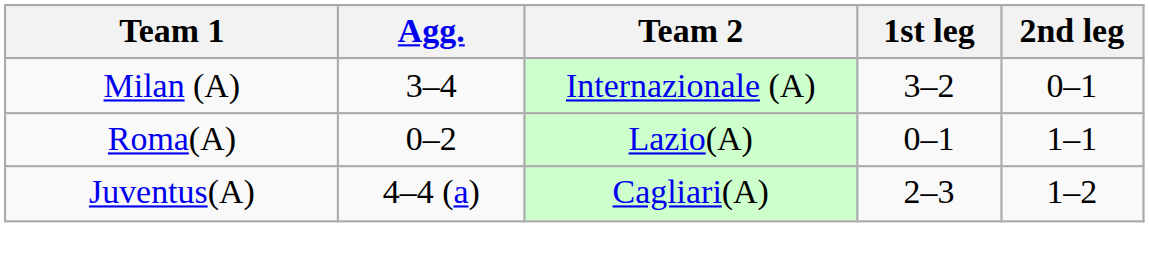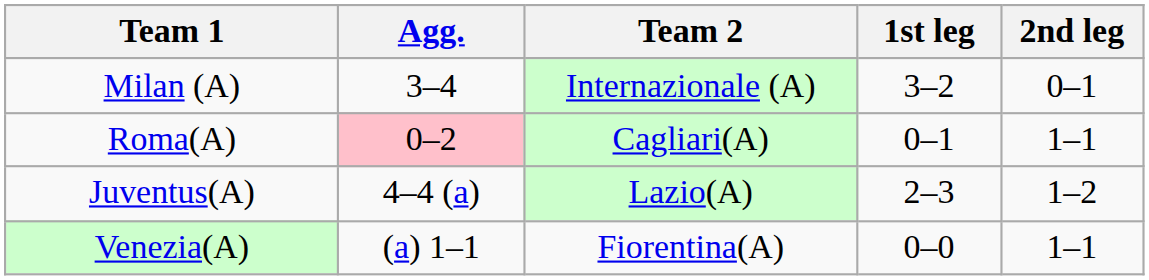Roma(A) | Agg.: no background -> pink background
Roma(A) | Team 2: Lazio(A) -> Cagliari(A)
Juventus(A) | Team 2: Cagliari(A) -> Lazio(A)
+ row: Venezia(A) | (a) 1–1 | Fiorentina(A) | 0–0 | 1–1
